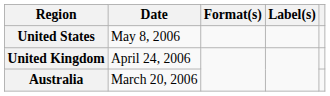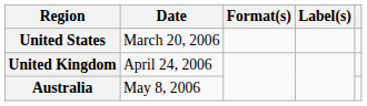United States | Date: May 8, 2006 -> March 20, 2006
Australia | Date: March 20, 2006 -> May 8, 2006
